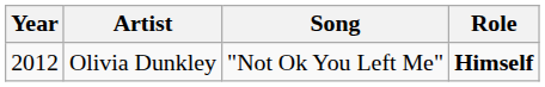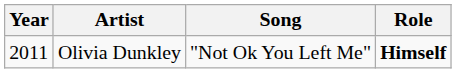Olivia Dunkley | Year: 2012 -> 2011
